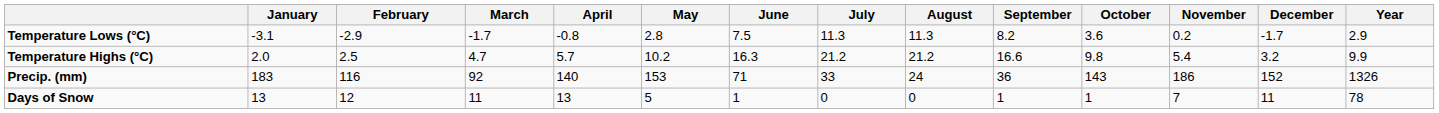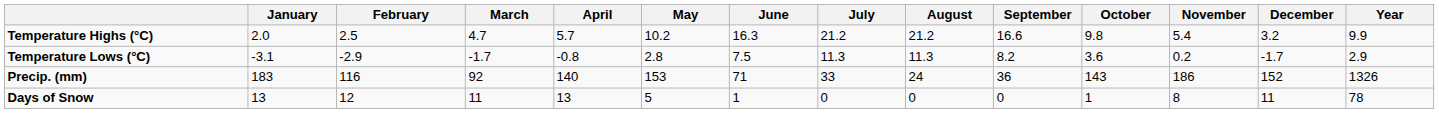rows swapped: Temperature Highs (°C) <-> Temperature Lows (°C)
Days of Snow | September: 1 -> 0
Days of Snow | November: 7 -> 8
